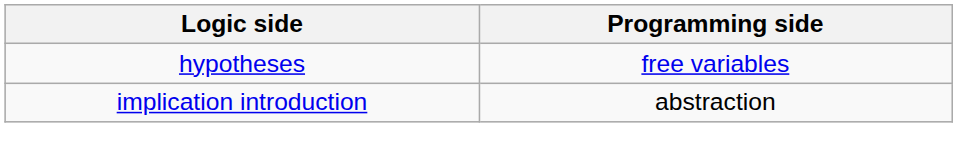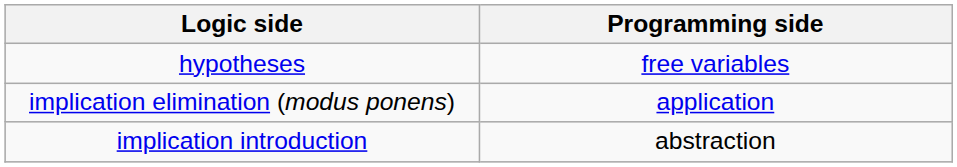+ row: implication elimination (modus ponens) | application
